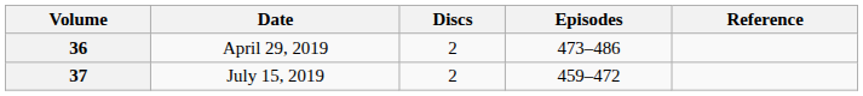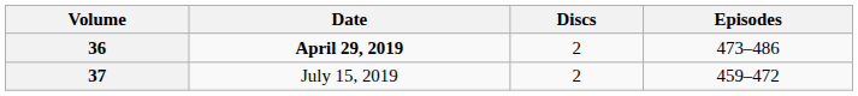- column: Reference
36 | Date: normal -> bold
